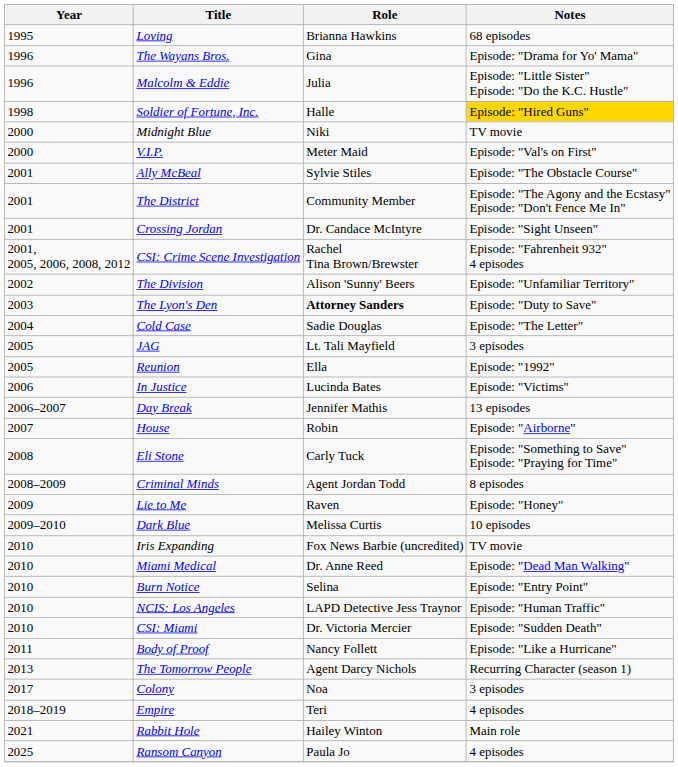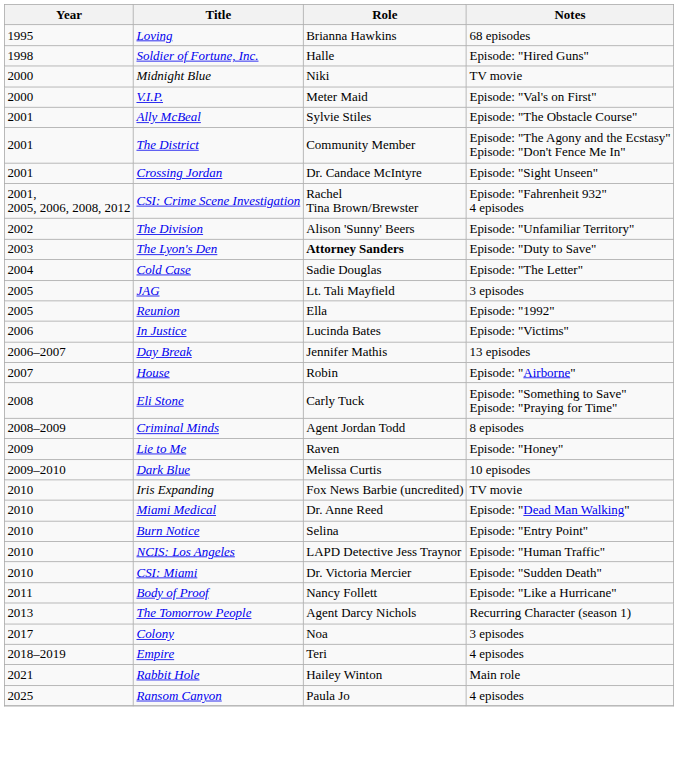- row: 1996 | The Wayans Bros. | Gina | Episode: "Drama for Yo' Mama"
- row: 1996 | Malcolm & Eddie | Julia | Episode: "Little Sister" Episode: "Do the K.C. Hustle"
Soldier of Fortune, Inc. | Notes: gold background -> no background
